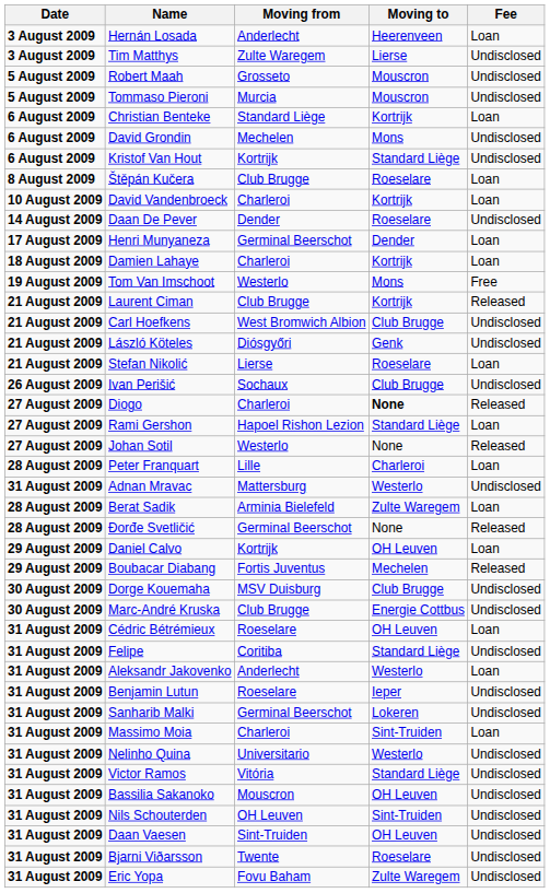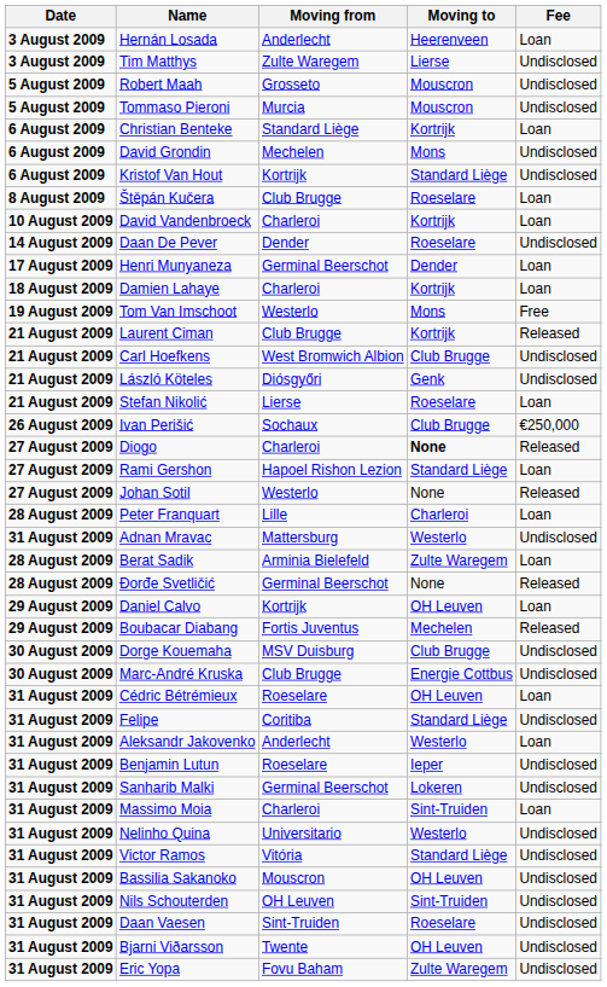Ivan Perišić | Fee: Undisclosed -> €250,000
Daan Vaesen | Moving to: OH Leuven -> Roeselare
Bjarni Viðarsson | Moving to: Roeselare -> OH Leuven
